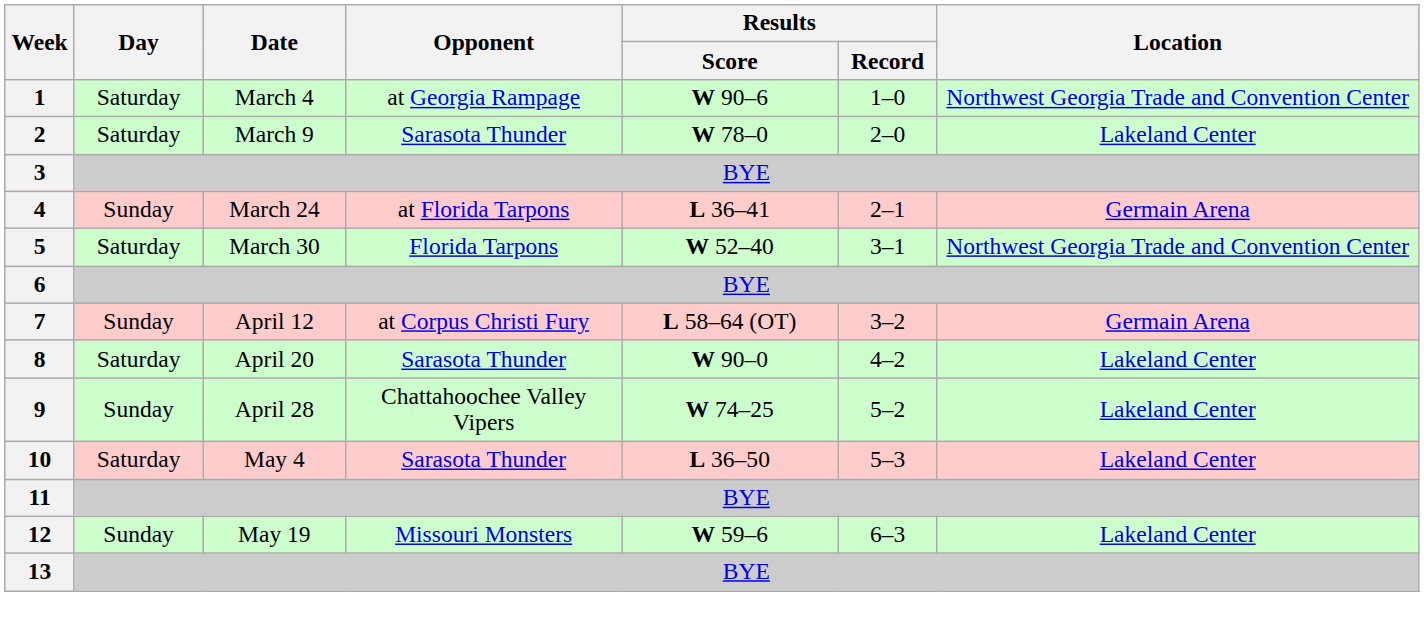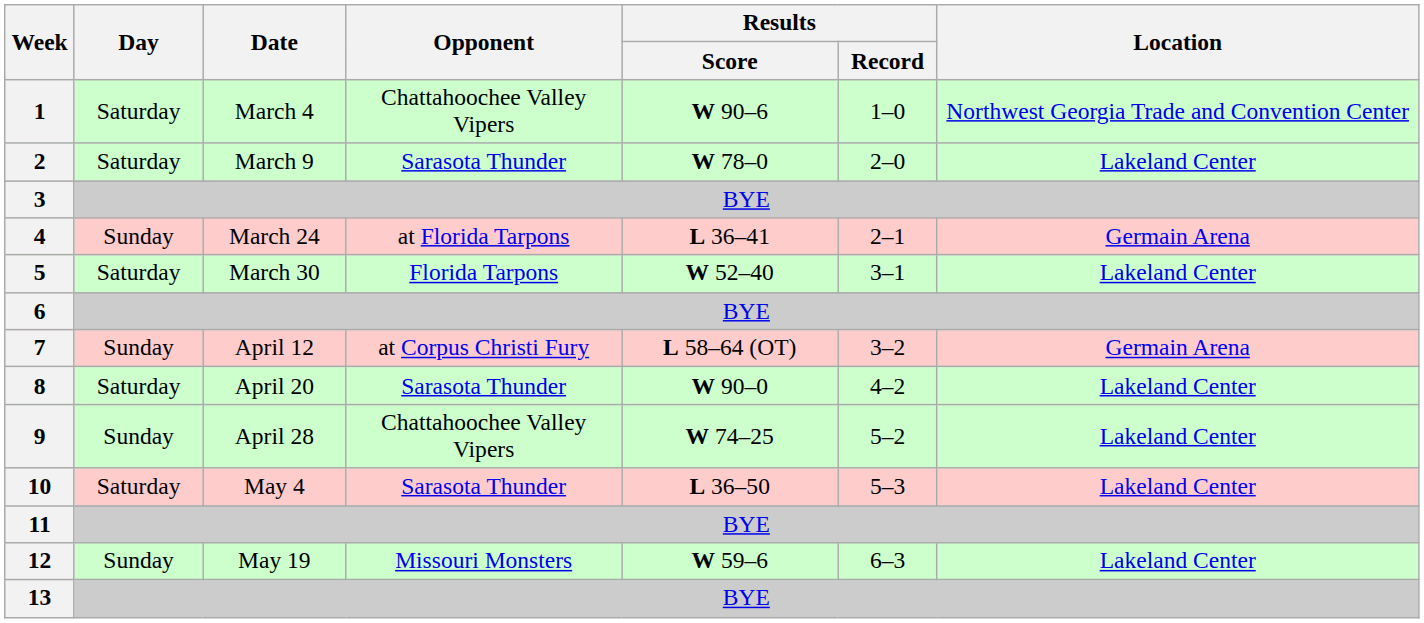1 | Opponent: at Georgia Rampage -> Chattahoochee Valley Vipers
5 | Location: Northwest Georgia Trade and Convention Center -> Lakeland Center
